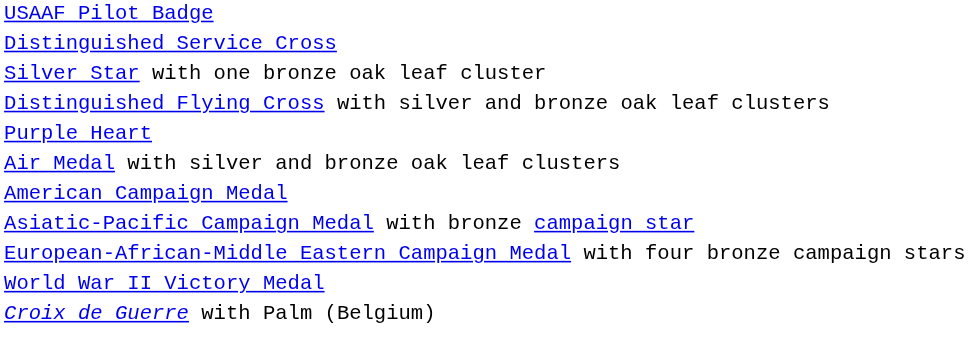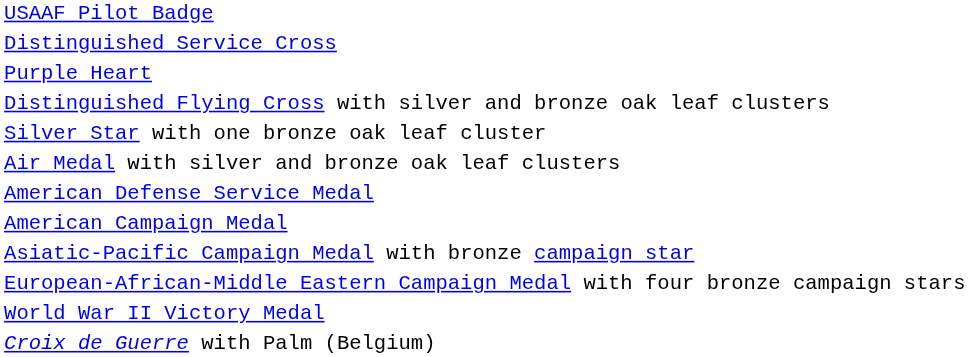rows swapped: Silver Star with one bronze oak leaf cluster <-> Purple Heart
+ row: American Defense Service Medal
